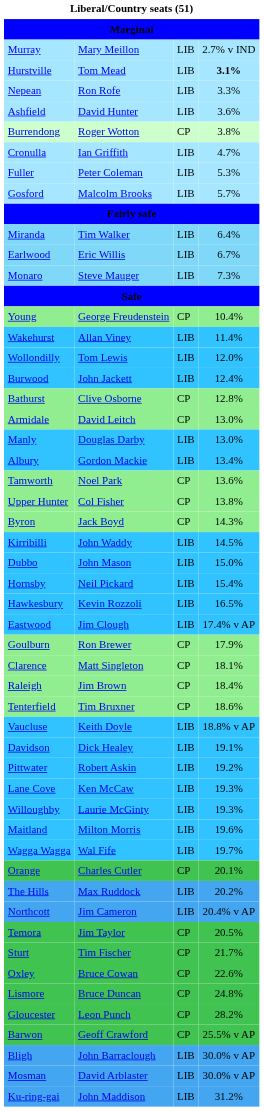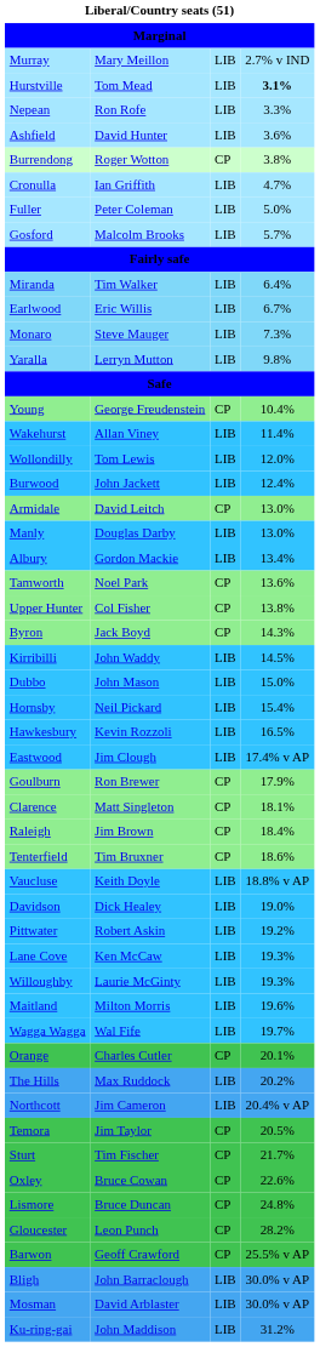Fuller | column 4: 5.3% -> 5.0%
+ row: Yaralla | Lerryn Mutton | LIB | 9.8%
- row: Bathurst | Clive Osborne | CP | 12.8%
Davidson | column 4: 19.1% -> 19.0%
